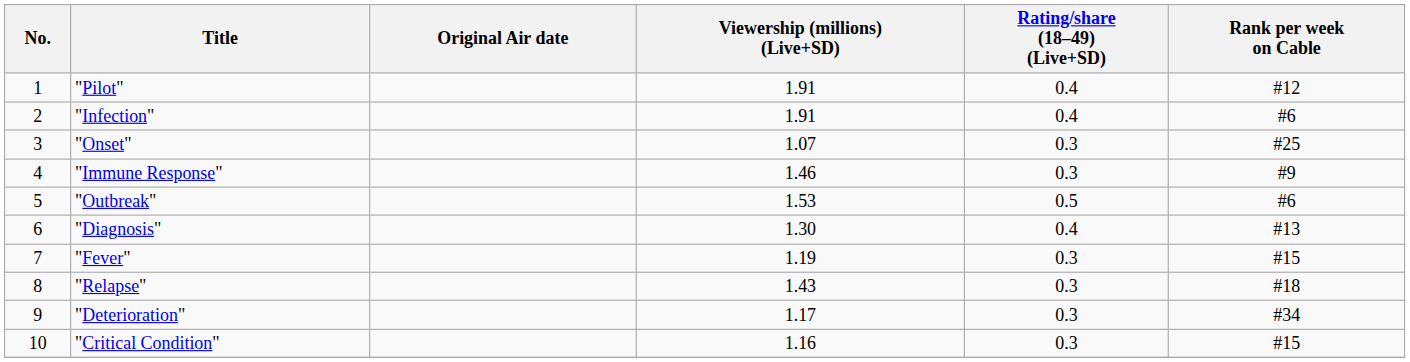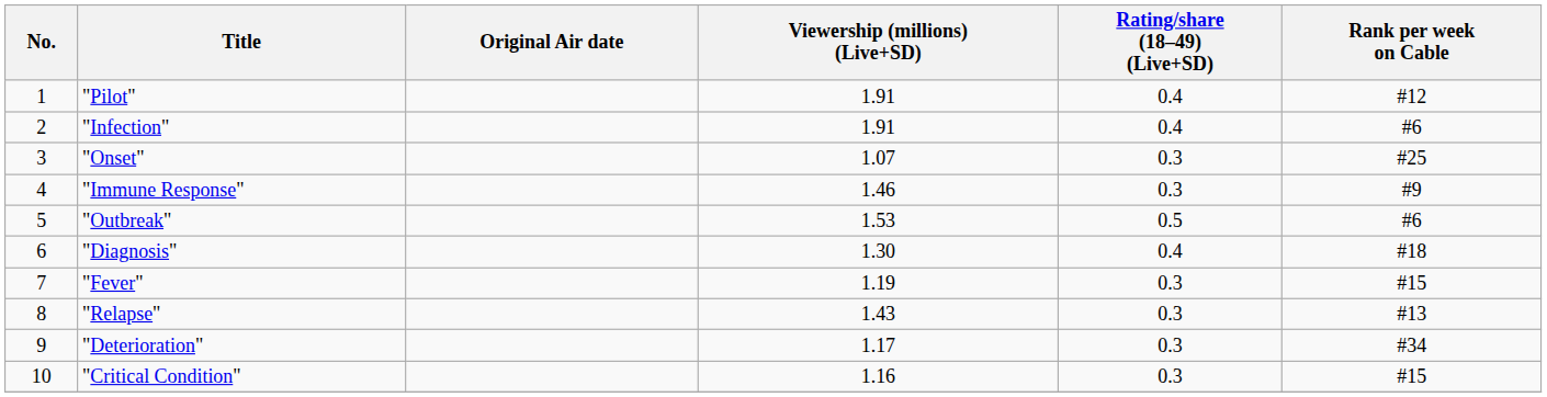"Diagnosis" | Rank per week on Cable: #13 -> #18
"Relapse" | Rank per week on Cable: #18 -> #13
